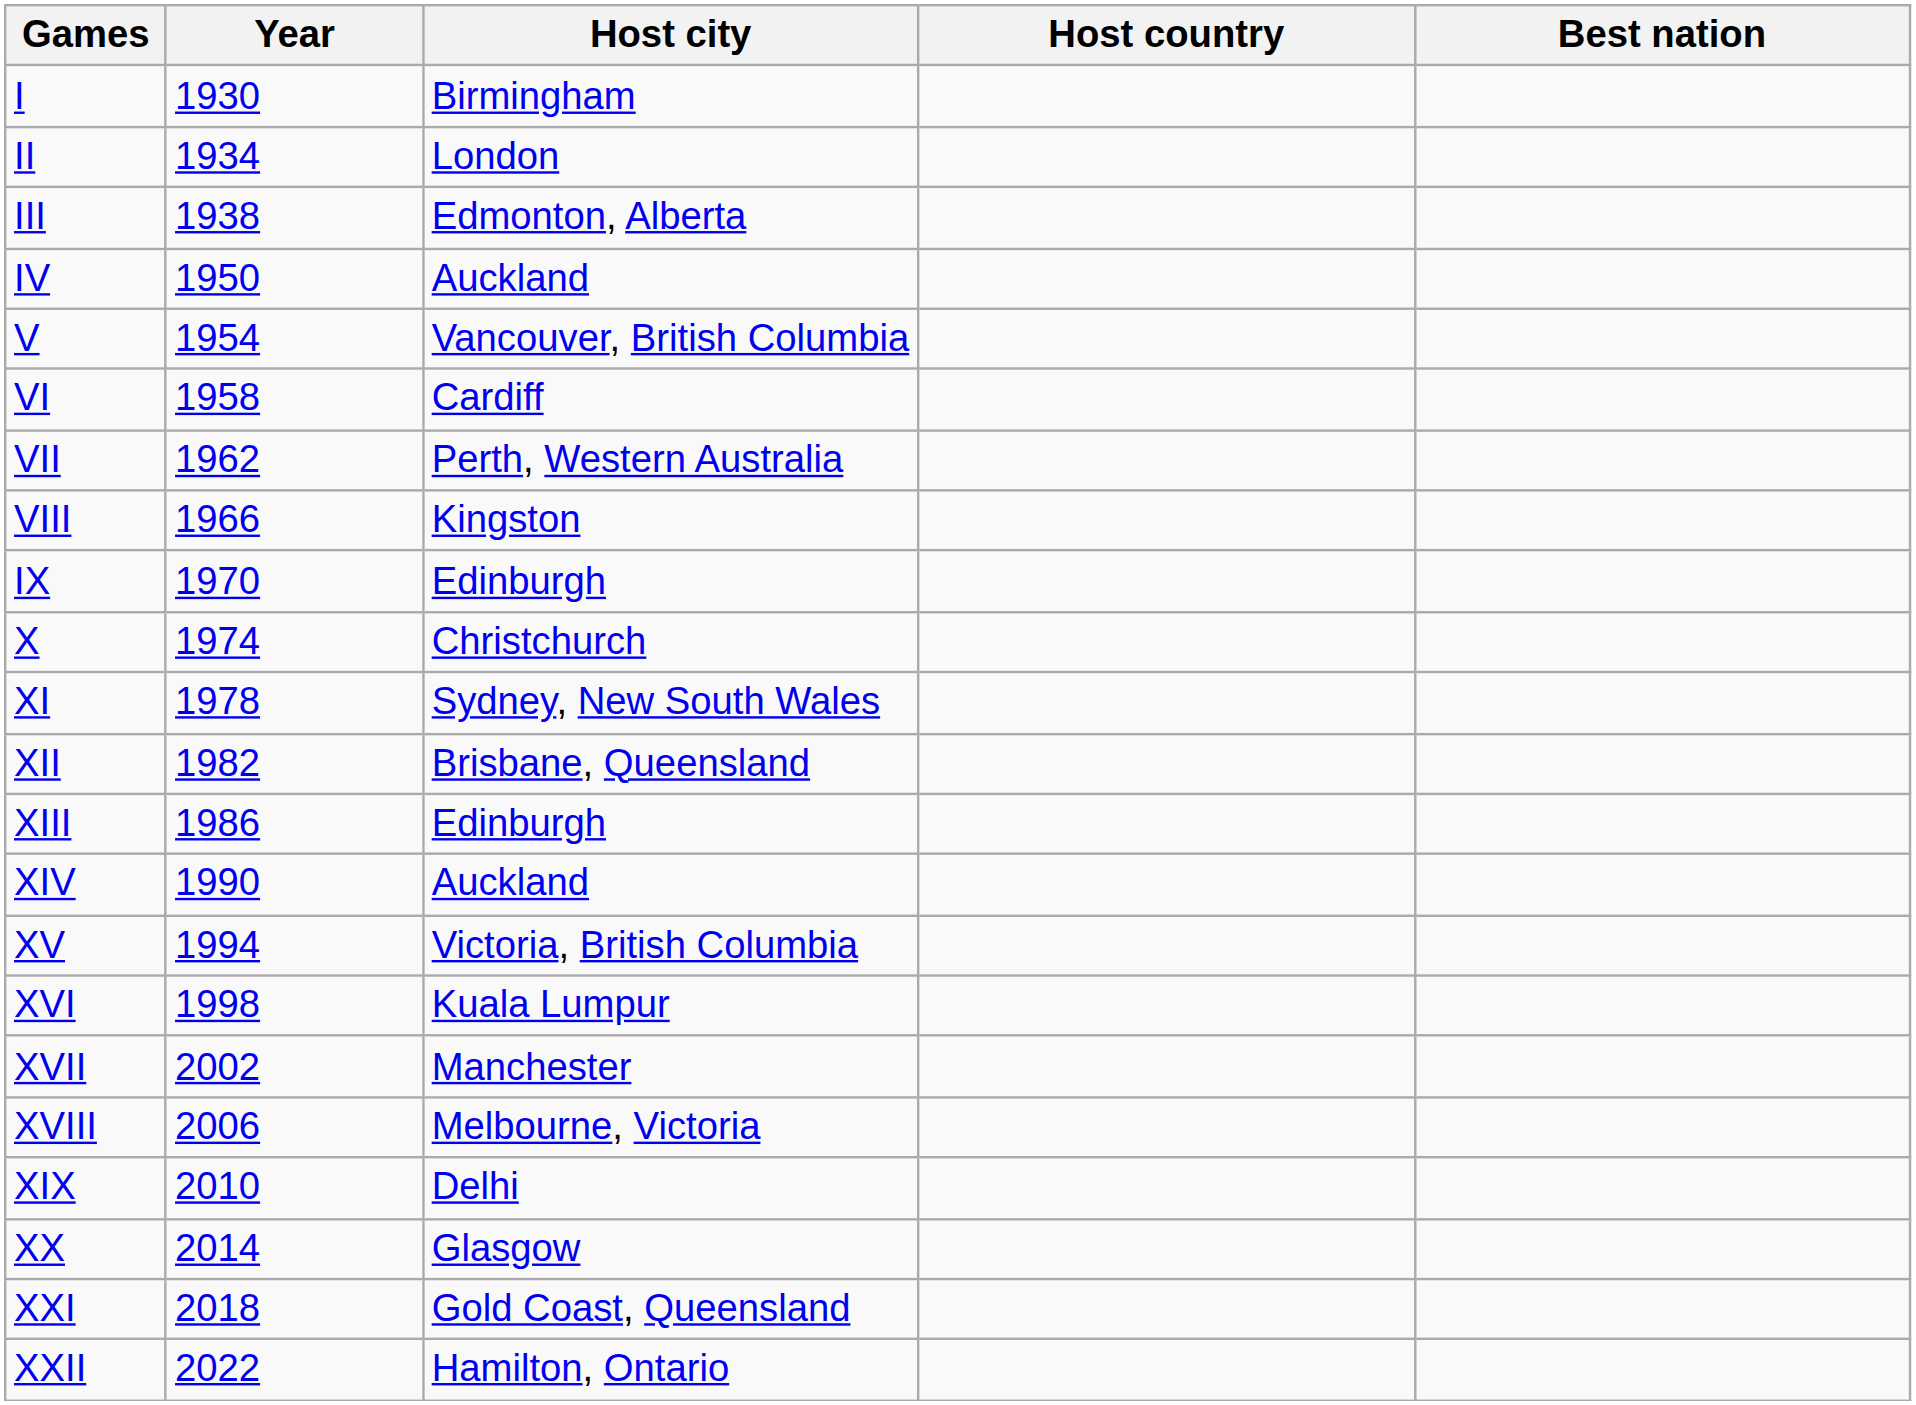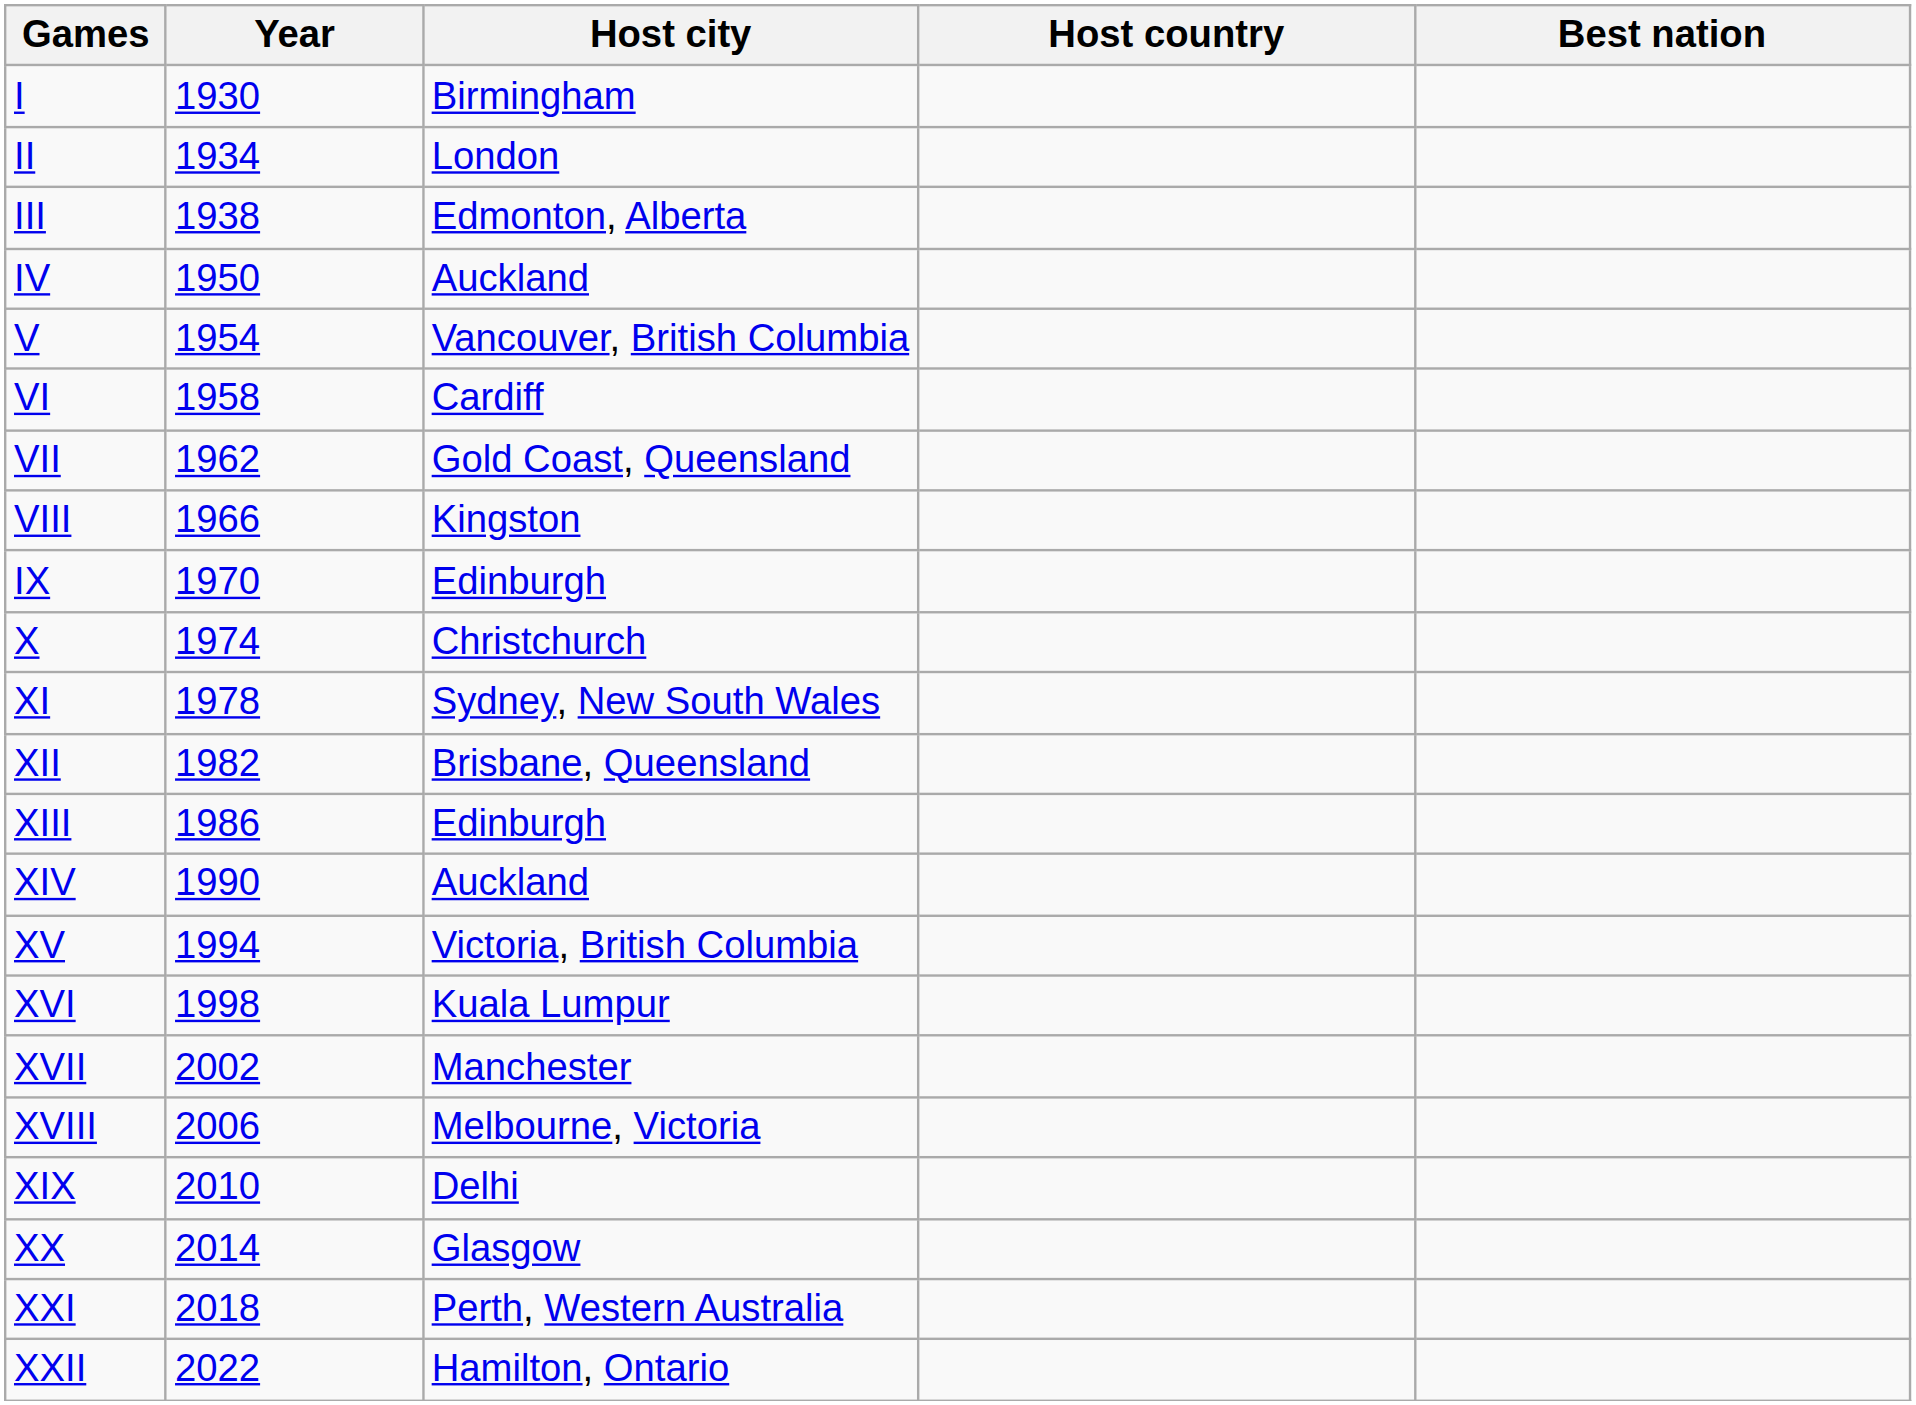VII | Host city: Perth, Western Australia -> Gold Coast, Queensland
XXI | Host city: Gold Coast, Queensland -> Perth, Western Australia
